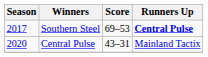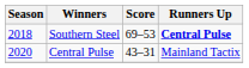Southern Steel | Season: 2017 -> 2018
